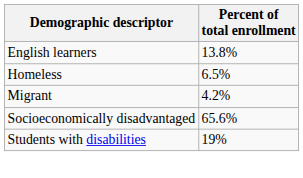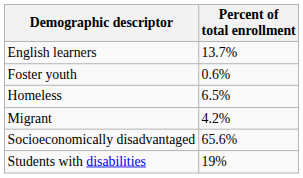English learners | Percent of total enrollment: 13.8% -> 13.7%
+ row: Foster youth | 0.6%
